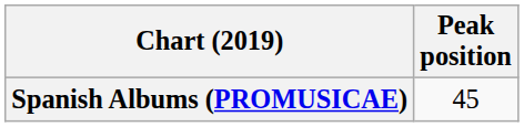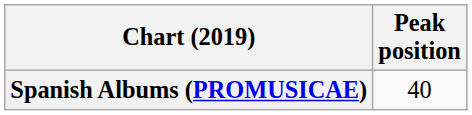Spanish Albums (PROMUSICAE) | Peak position: 45 -> 40
